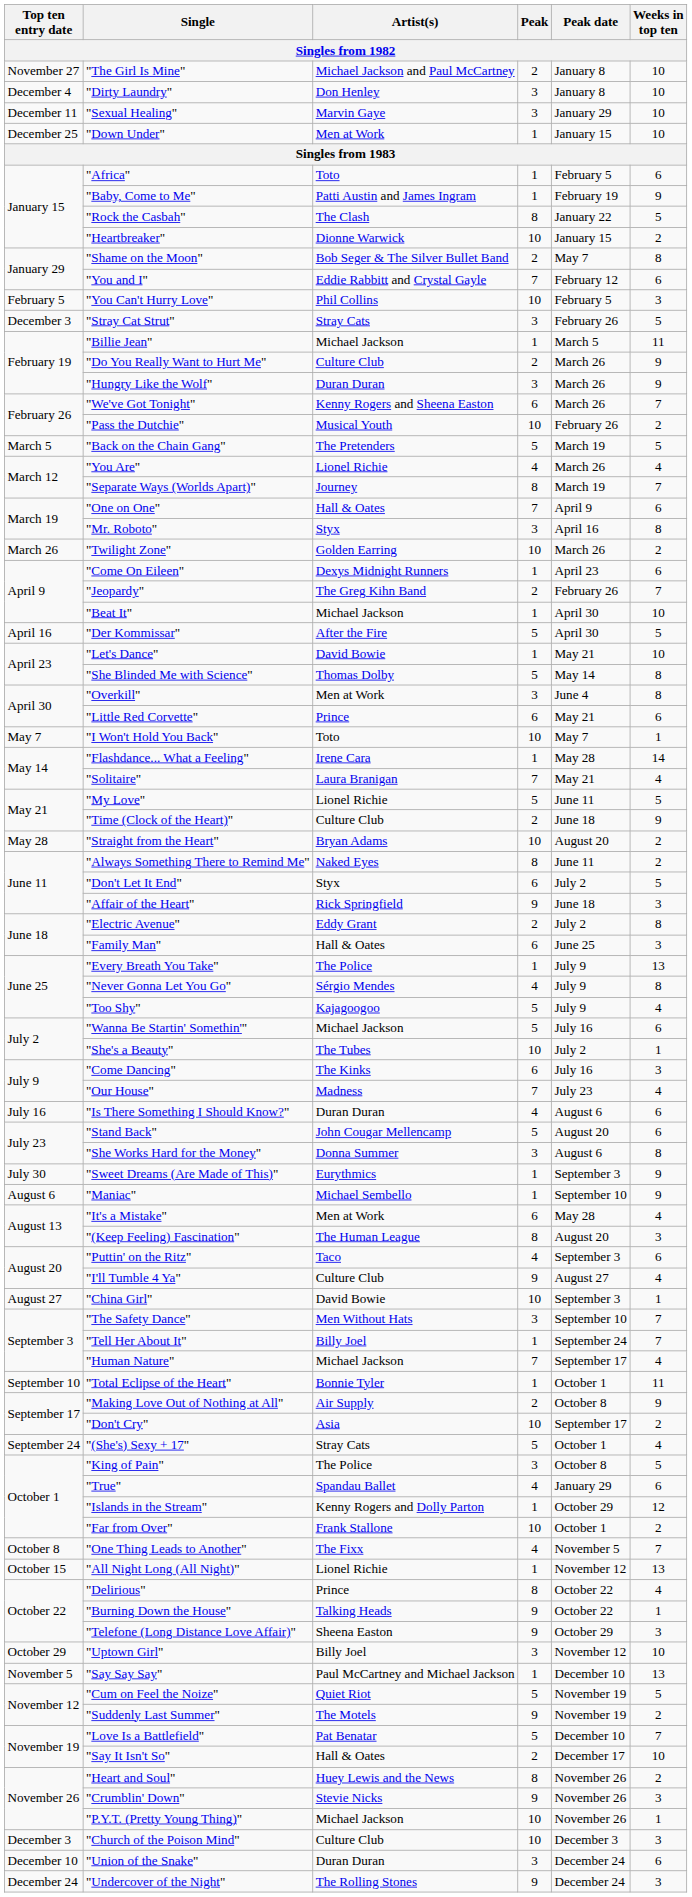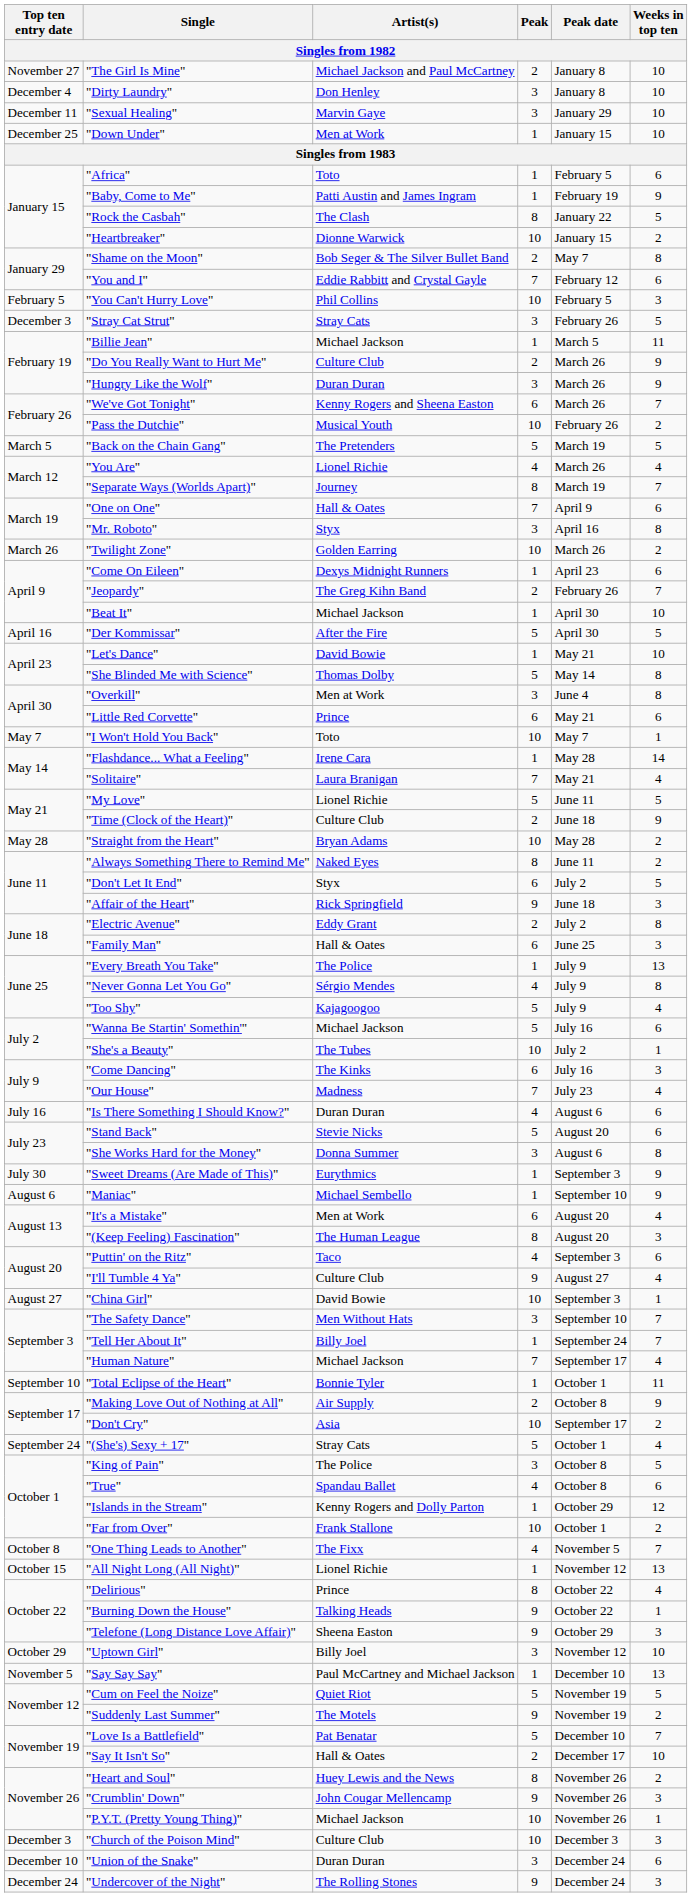"Straight from the Heart" | Peak date: August 20 -> May 28
"Stand Back" | Artist(s): John Cougar Mellencamp -> Stevie Nicks
"It's a Mistake" | Peak date: May 28 -> August 20
"True" | Peak date: January 29 -> October 8
"Crumblin' Down" | Artist(s): Stevie Nicks -> John Cougar Mellencamp
